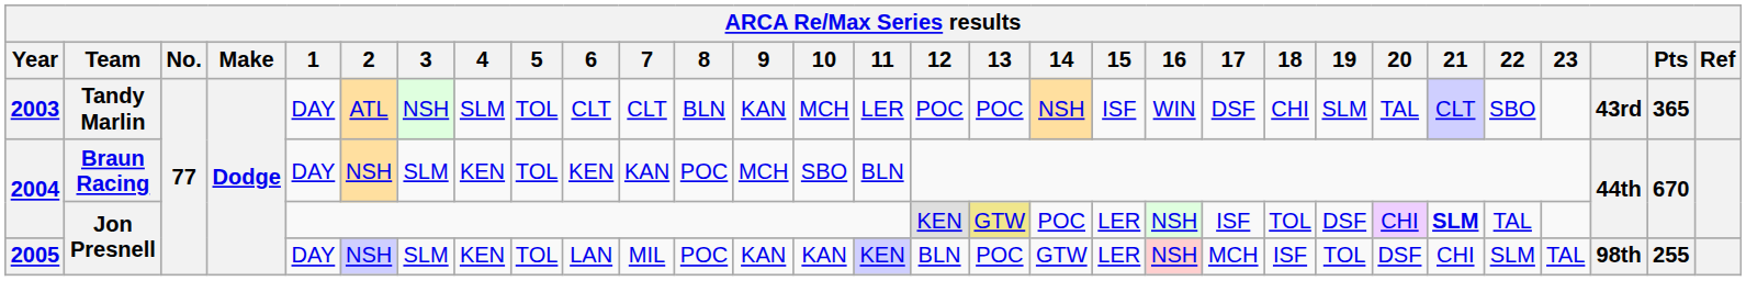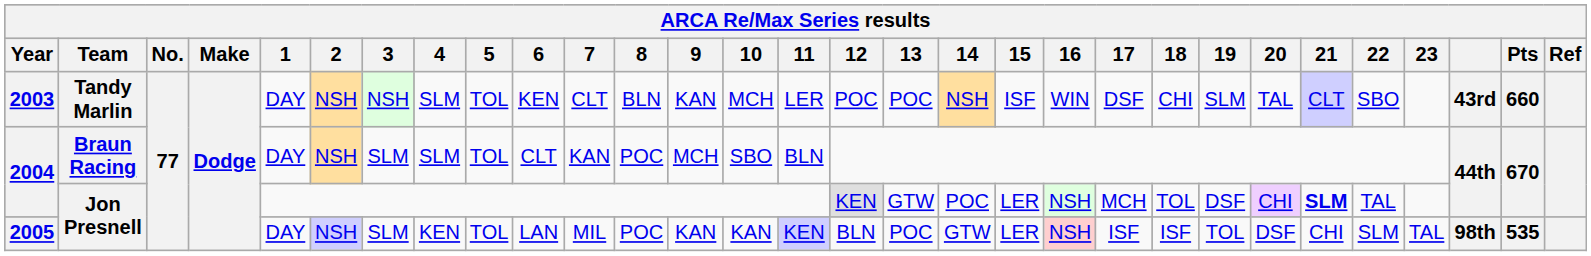2003 | 2: ATL -> NSH
2003 | 6: CLT -> KEN
2003 | Pts: 365 -> 660
2004 / Braun Racing | 4: KEN -> SLM
2004 / Braun Racing | 6: KEN -> CLT
2004 / Jon Presnell | 13: khaki background -> no background
2004 / Jon Presnell | 17: ISF -> MCH
2005 | 17: MCH -> ISF
2005 | Pts: 255 -> 535
